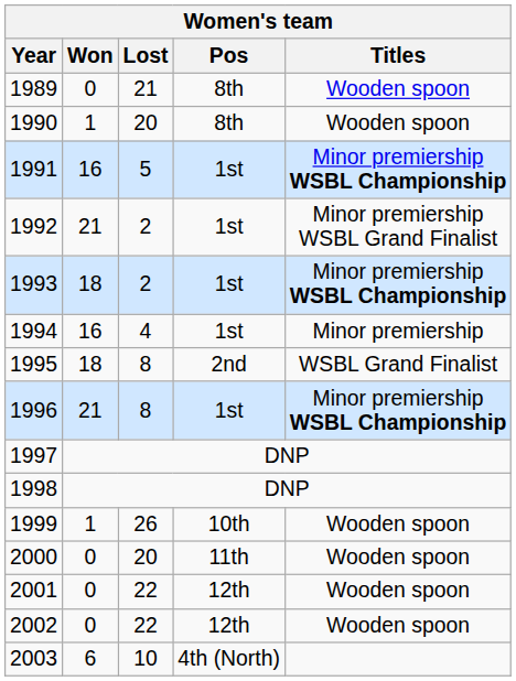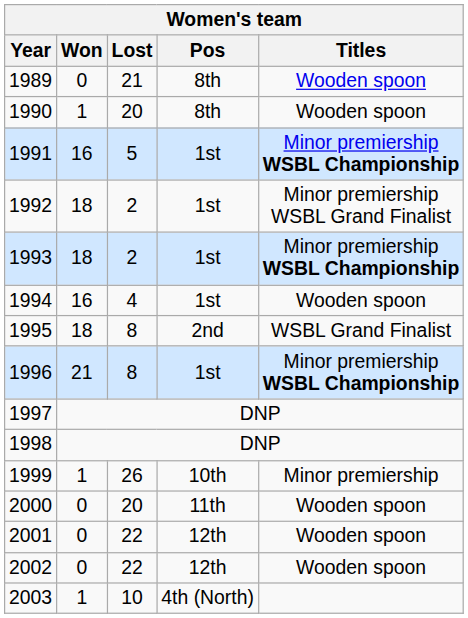1992 | Won: 21 -> 18
1994 | Titles: Minor premiership -> Wooden spoon
1999 | Titles: Wooden spoon -> Minor premiership
2003 | Won: 6 -> 1
